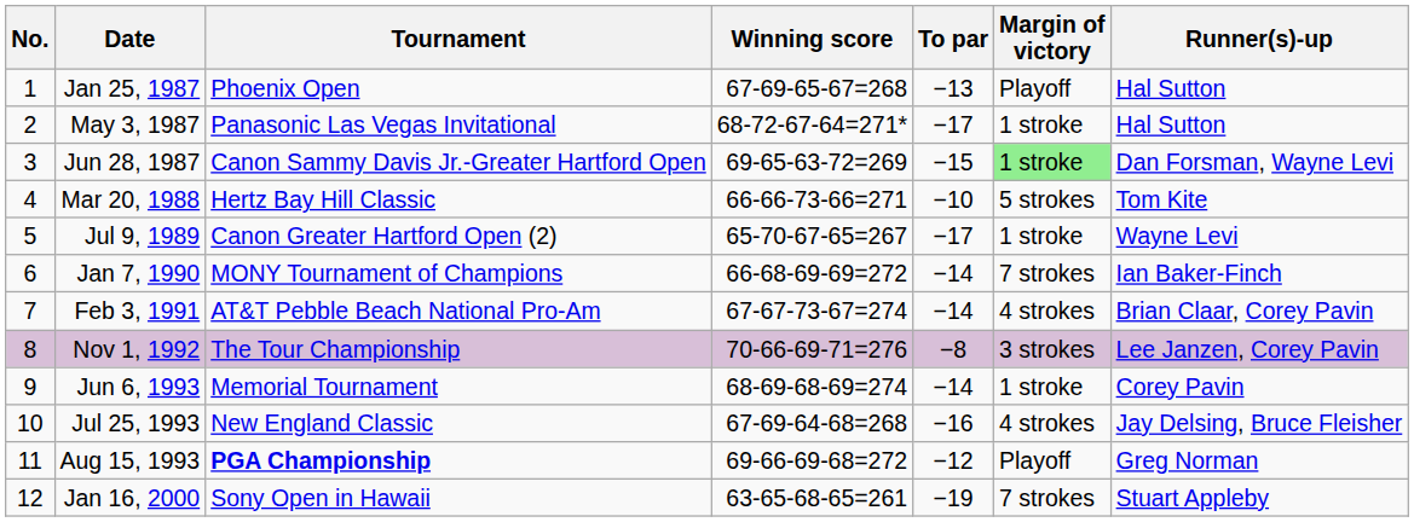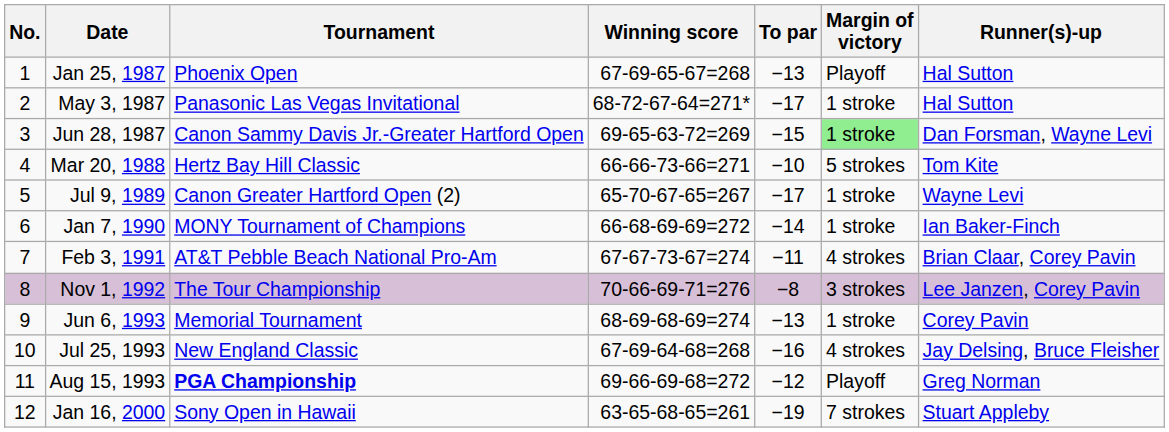Jan 7, 1990 | Margin of victory: 7 strokes -> 1 stroke
Feb 3, 1991 | To par: −14 -> −11
Jun 6, 1993 | To par: −14 -> −13
